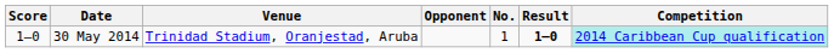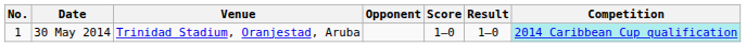columns swapped: No. <-> Score
30 May 2014 | Result: bold -> normal
